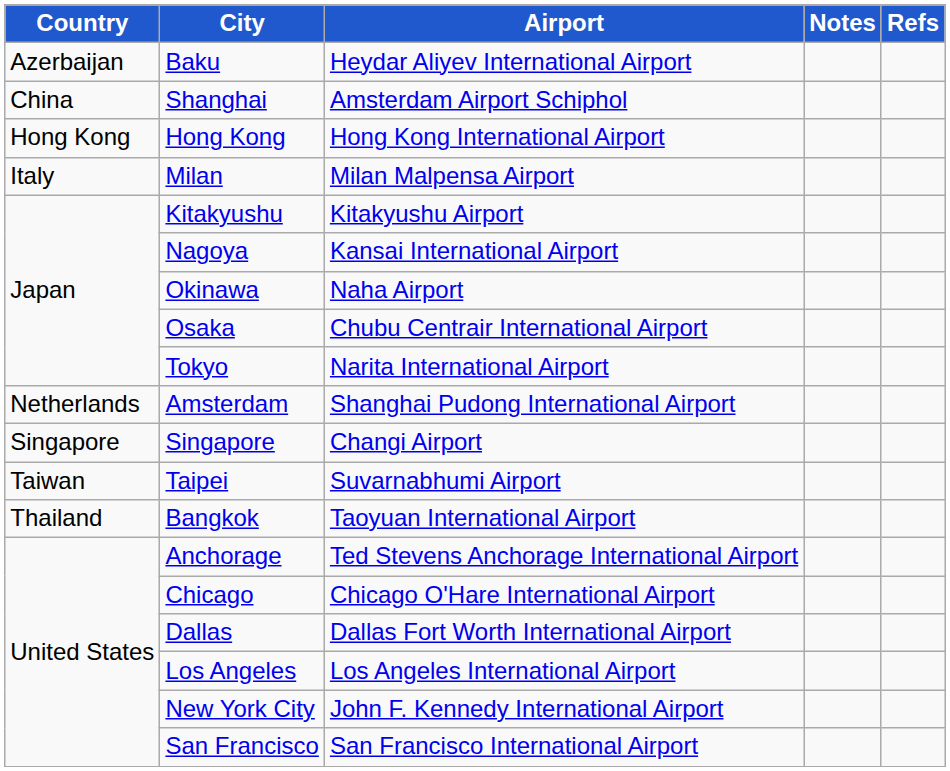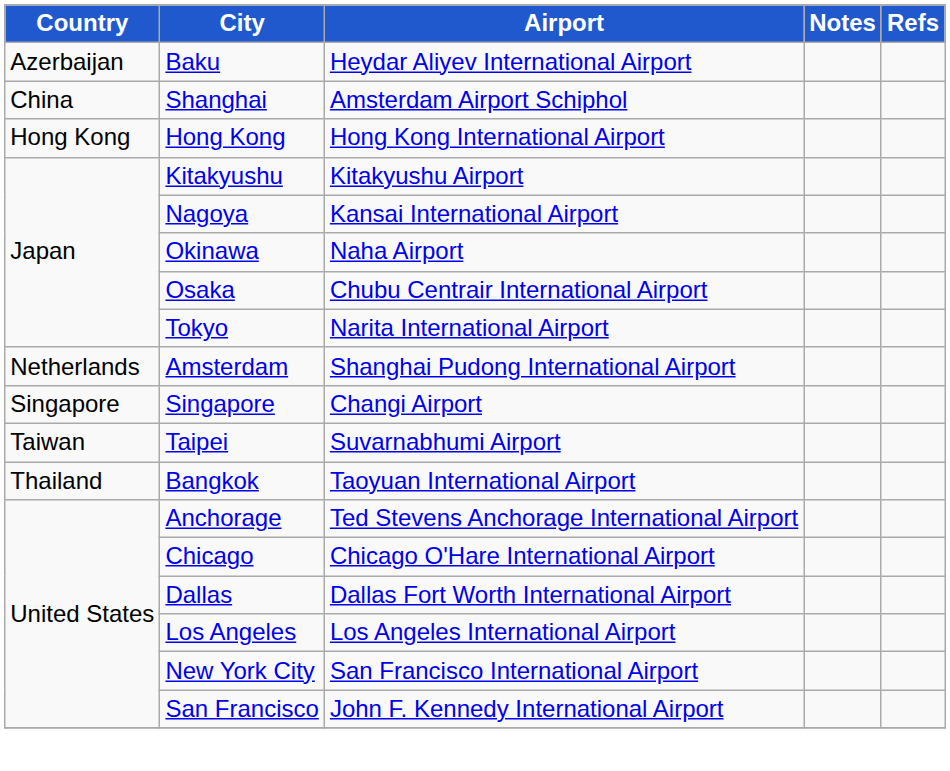- row: Italy | Milan | Milan Malpensa Airport
New York City | Airport: John F. Kennedy International Airport -> San Francisco International Airport
San Francisco | Airport: San Francisco International Airport -> John F. Kennedy International Airport
